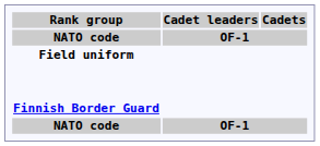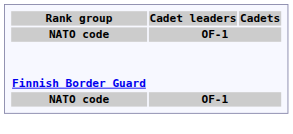- row: Field uniform
